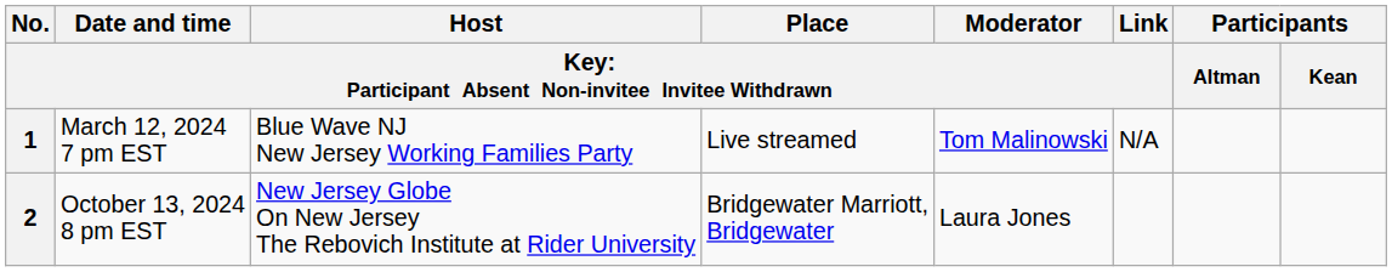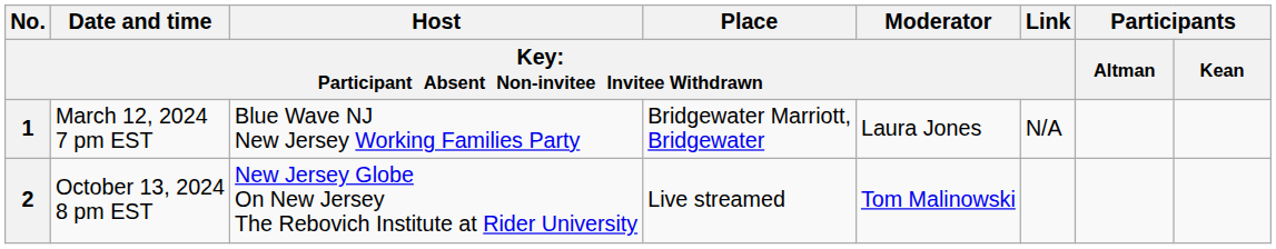1 | column 4: Live streamed -> Bridgewater Marriott, Bridgewater
1 | column 5: Tom Malinowski -> Laura Jones
2 | column 4: Bridgewater Marriott, Bridgewater -> Live streamed
2 | column 5: Laura Jones -> Tom Malinowski
